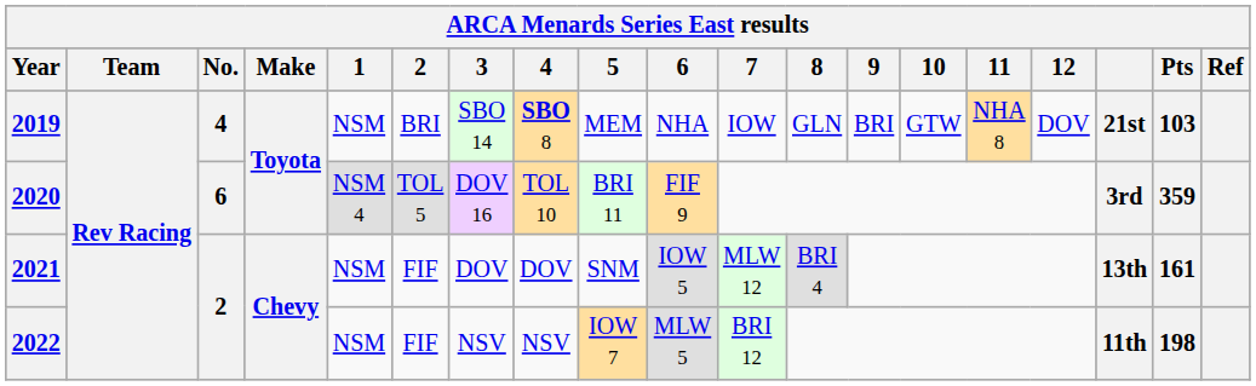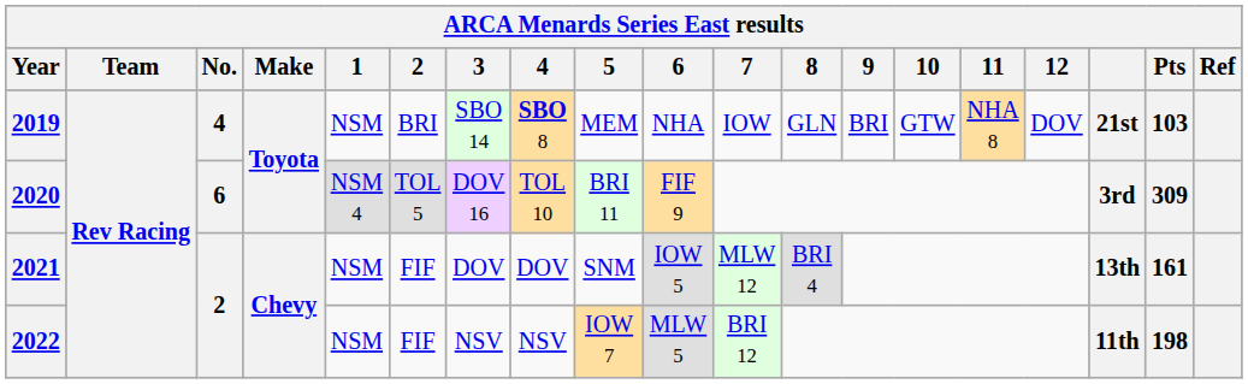2020 | Pts: 359 -> 309
